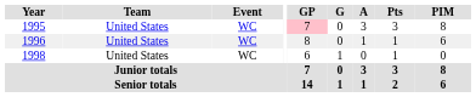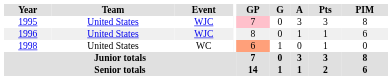1995 | Event: WC -> WJC
1996 | Event: WC -> WJC
1998 | GP: no background -> lightsalmon background
